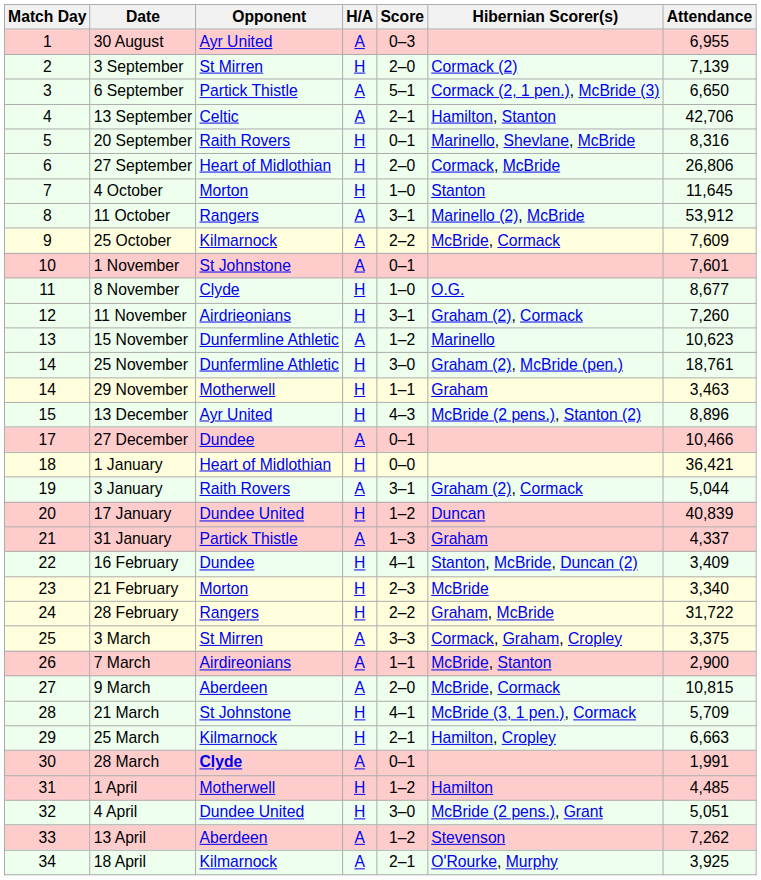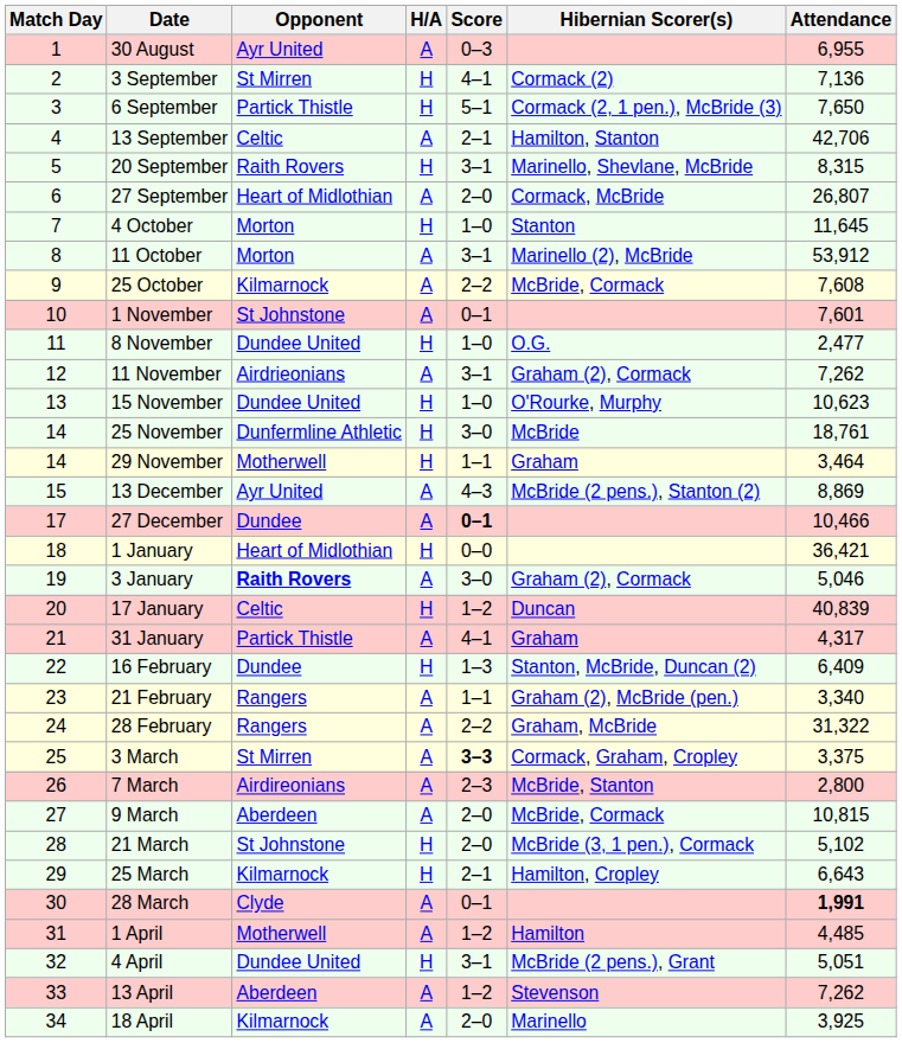3 September | Score: 2–0 -> 4–1
3 September | Attendance: 7,139 -> 7,136
6 September | H/A: A -> H
6 September | Attendance: 6,650 -> 7,650
20 September | Score: 0–1 -> 3–1
20 September | Attendance: 8,316 -> 8,315
27 September | H/A: H -> A
27 September | Attendance: 26,806 -> 26,807
11 October | Opponent: Rangers -> Morton
25 October | Attendance: 7,609 -> 7,608
8 November | Opponent: Clyde -> Dundee United
8 November | Attendance: 8,677 -> 2,477
11 November | H/A: H -> A
11 November | Attendance: 7,260 -> 7,262
15 November | Opponent: Dunfermline Athletic -> Dundee United
15 November | H/A: A -> H
15 November | Score: 1–2 -> 1–0
15 November | Hibernian Scorer(s): Marinello -> O'Rourke, Murphy
25 November | Hibernian Scorer(s): Graham (2), McBride (pen.) -> McBride
29 November | Attendance: 3,463 -> 3,464
13 December | H/A: H -> A
13 December | Attendance: 8,896 -> 8,869
27 December | Score: normal -> bold
3 January | Opponent: normal -> bold
3 January | Score: 3–1 -> 3–0
3 January | Attendance: 5,044 -> 5,046
17 January | Opponent: Dundee United -> Celtic
31 January | Score: 1–3 -> 4–1
31 January | Attendance: 4,337 -> 4,317
16 February | Score: 4–1 -> 1–3
16 February | Attendance: 3,409 -> 6,409
21 February | Opponent: Morton -> Rangers
21 February | H/A: H -> A
21 February | Score: 2–3 -> 1–1
21 February | Hibernian Scorer(s): McBride -> Graham (2), McBride (pen.)
28 February | H/A: H -> A
28 February | Attendance: 31,722 -> 31,322
3 March | Score: normal -> bold
7 March | Score: 1–1 -> 2–3
7 March | Attendance: 2,900 -> 2,800
21 March | Score: 4–1 -> 2–0
21 March | Attendance: 5,709 -> 5,102
25 March | Attendance: 6,663 -> 6,643
28 March | Opponent: bold -> normal
28 March | Attendance: normal -> bold
1 April | H/A: H -> A
4 April | Score: 3–0 -> 3–1
18 April | Score: 2–1 -> 2–0
18 April | Hibernian Scorer(s): O'Rourke, Murphy -> Marinello
